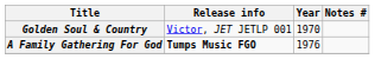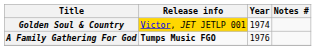Golden Soul & Country | Release info: no background -> gold background
Golden Soul & Country | Year: 1970 -> 1974
